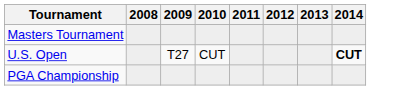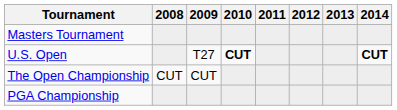U.S. Open | 2010: normal -> bold
+ row: The Open Championship | CUT | CUT
